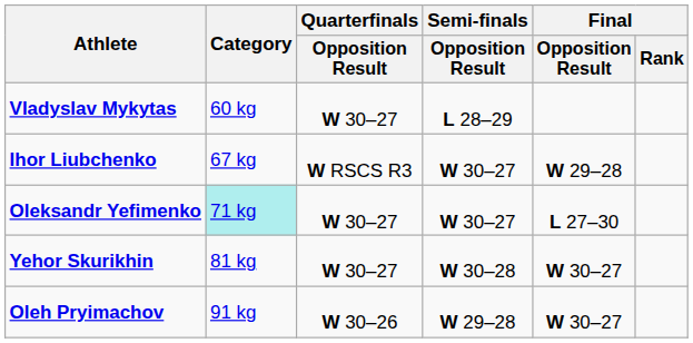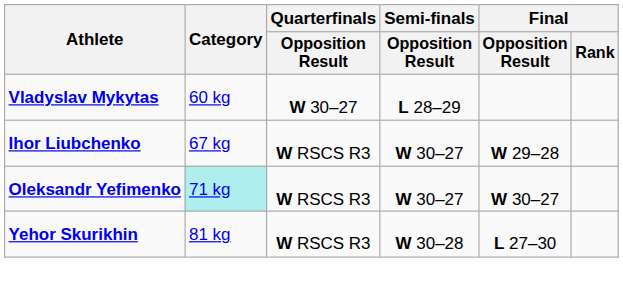Oleksandr Yefimenko | Quarterfinals / Opposition Result: W 30–27 -> W RSCS R3
Oleksandr Yefimenko | Final / Opposition Result: L 27–30 -> W 30–27
Yehor Skurikhin | Quarterfinals / Opposition Result: W 30–27 -> W RSCS R3
Yehor Skurikhin | Final / Opposition Result: W 30–27 -> L 27–30
- row: Oleh Pryimachov | 91 kg | W 30–26 | W 29–28 | W 30–27
